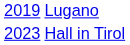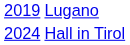Hall in Tirol | column 1: 2023 -> 2024
